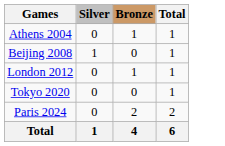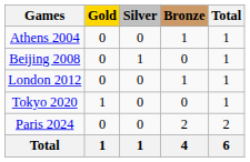+ column: Gold | 0 | 0 | 0 | 1 | 0 | 1
